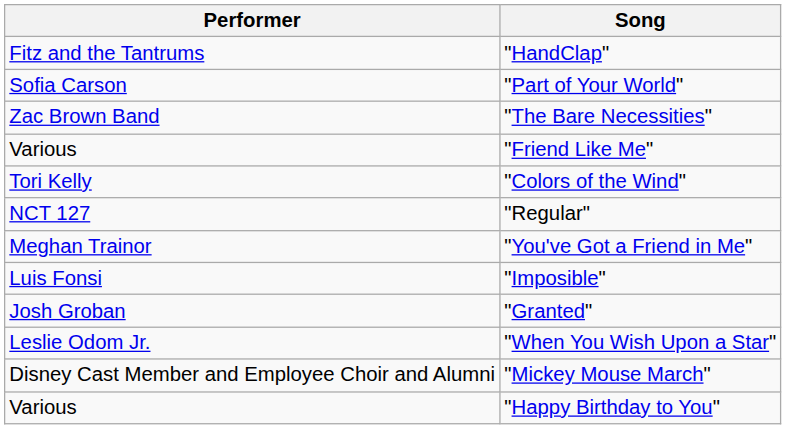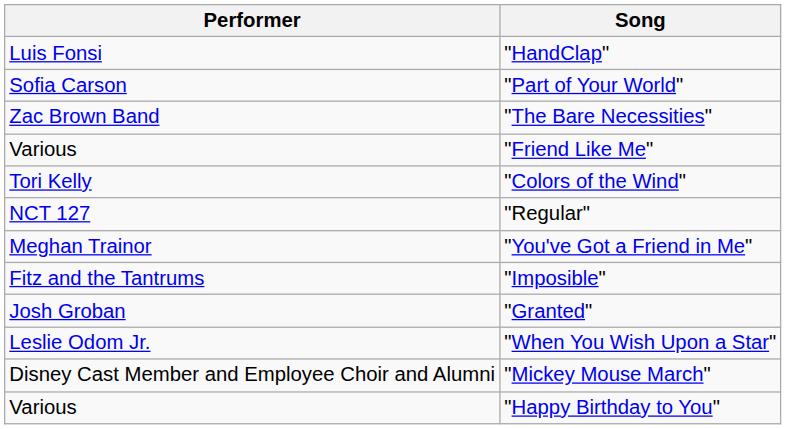"HandClap" | Performer: Fitz and the Tantrums -> Luis Fonsi
"Imposible" | Performer: Luis Fonsi -> Fitz and the Tantrums
